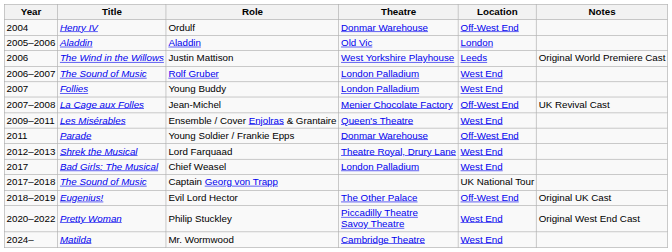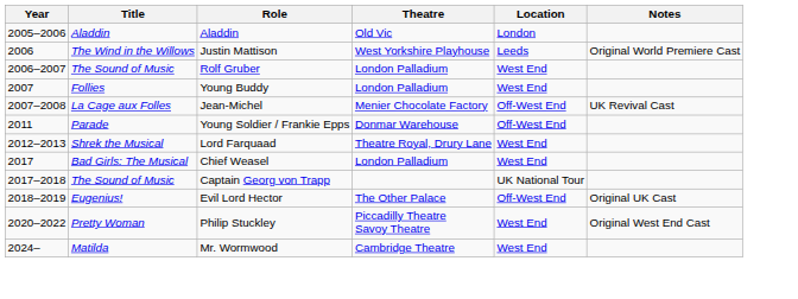- row: 2004 | Henry IV | Ordulf | Donmar Warehouse | Off-West End
- row: 2009–2011 | Les Misérables | Ensemble / Cover Enjolras & Grantaire | Queen's Theatre | West End
